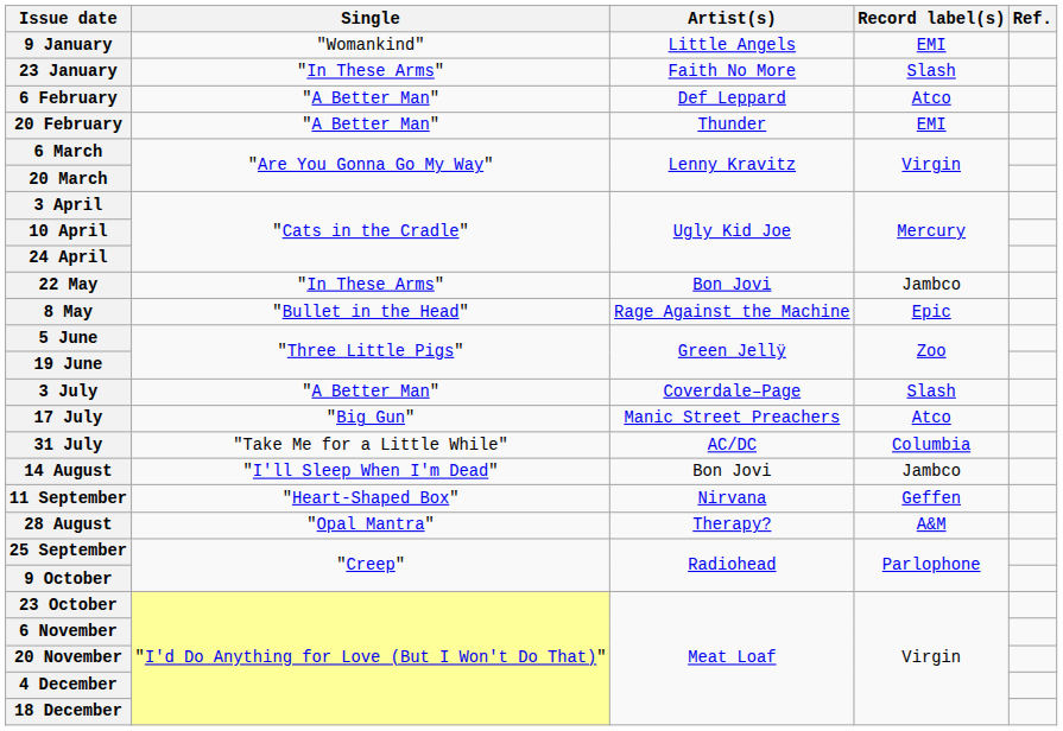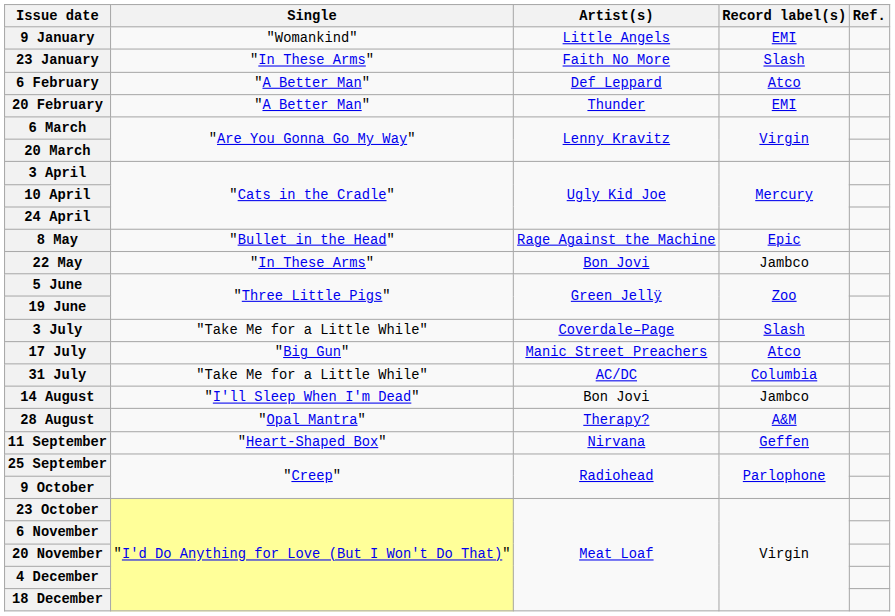rows swapped: 8 May <-> 22 May
3 July | Single: "A Better Man" -> "Take Me for a Little While"
rows swapped: 28 August <-> 11 September
